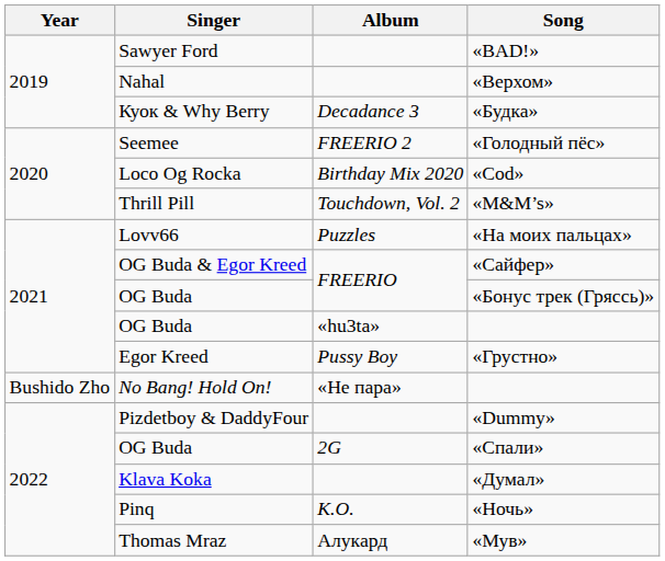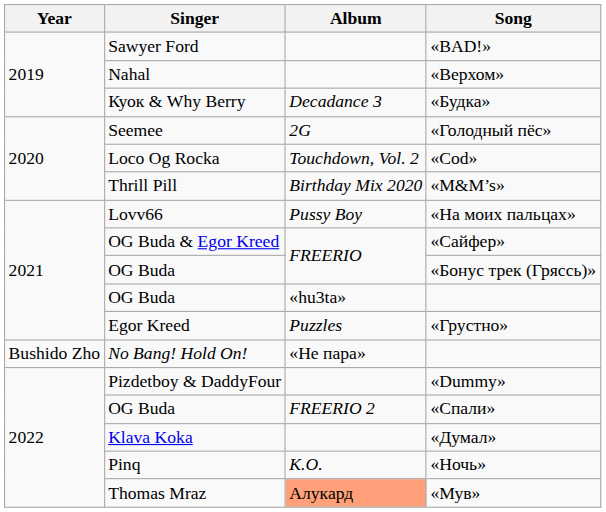«Голодный пёс» | Album: FREERIO 2 -> 2G
«Cod» | Album: Birthday Mix 2020 -> Touchdown, Vol. 2
«M&M’s» | Album: Touchdown, Vol. 2 -> Birthday Mix 2020
«На моих пальцах» | Album: Puzzles -> Pussy Boy
«Грустно» | Album: Pussy Boy -> Puzzles
«Спали» | Album: 2G -> FREERIO 2
«Мув» | Album: no background -> lightsalmon background
